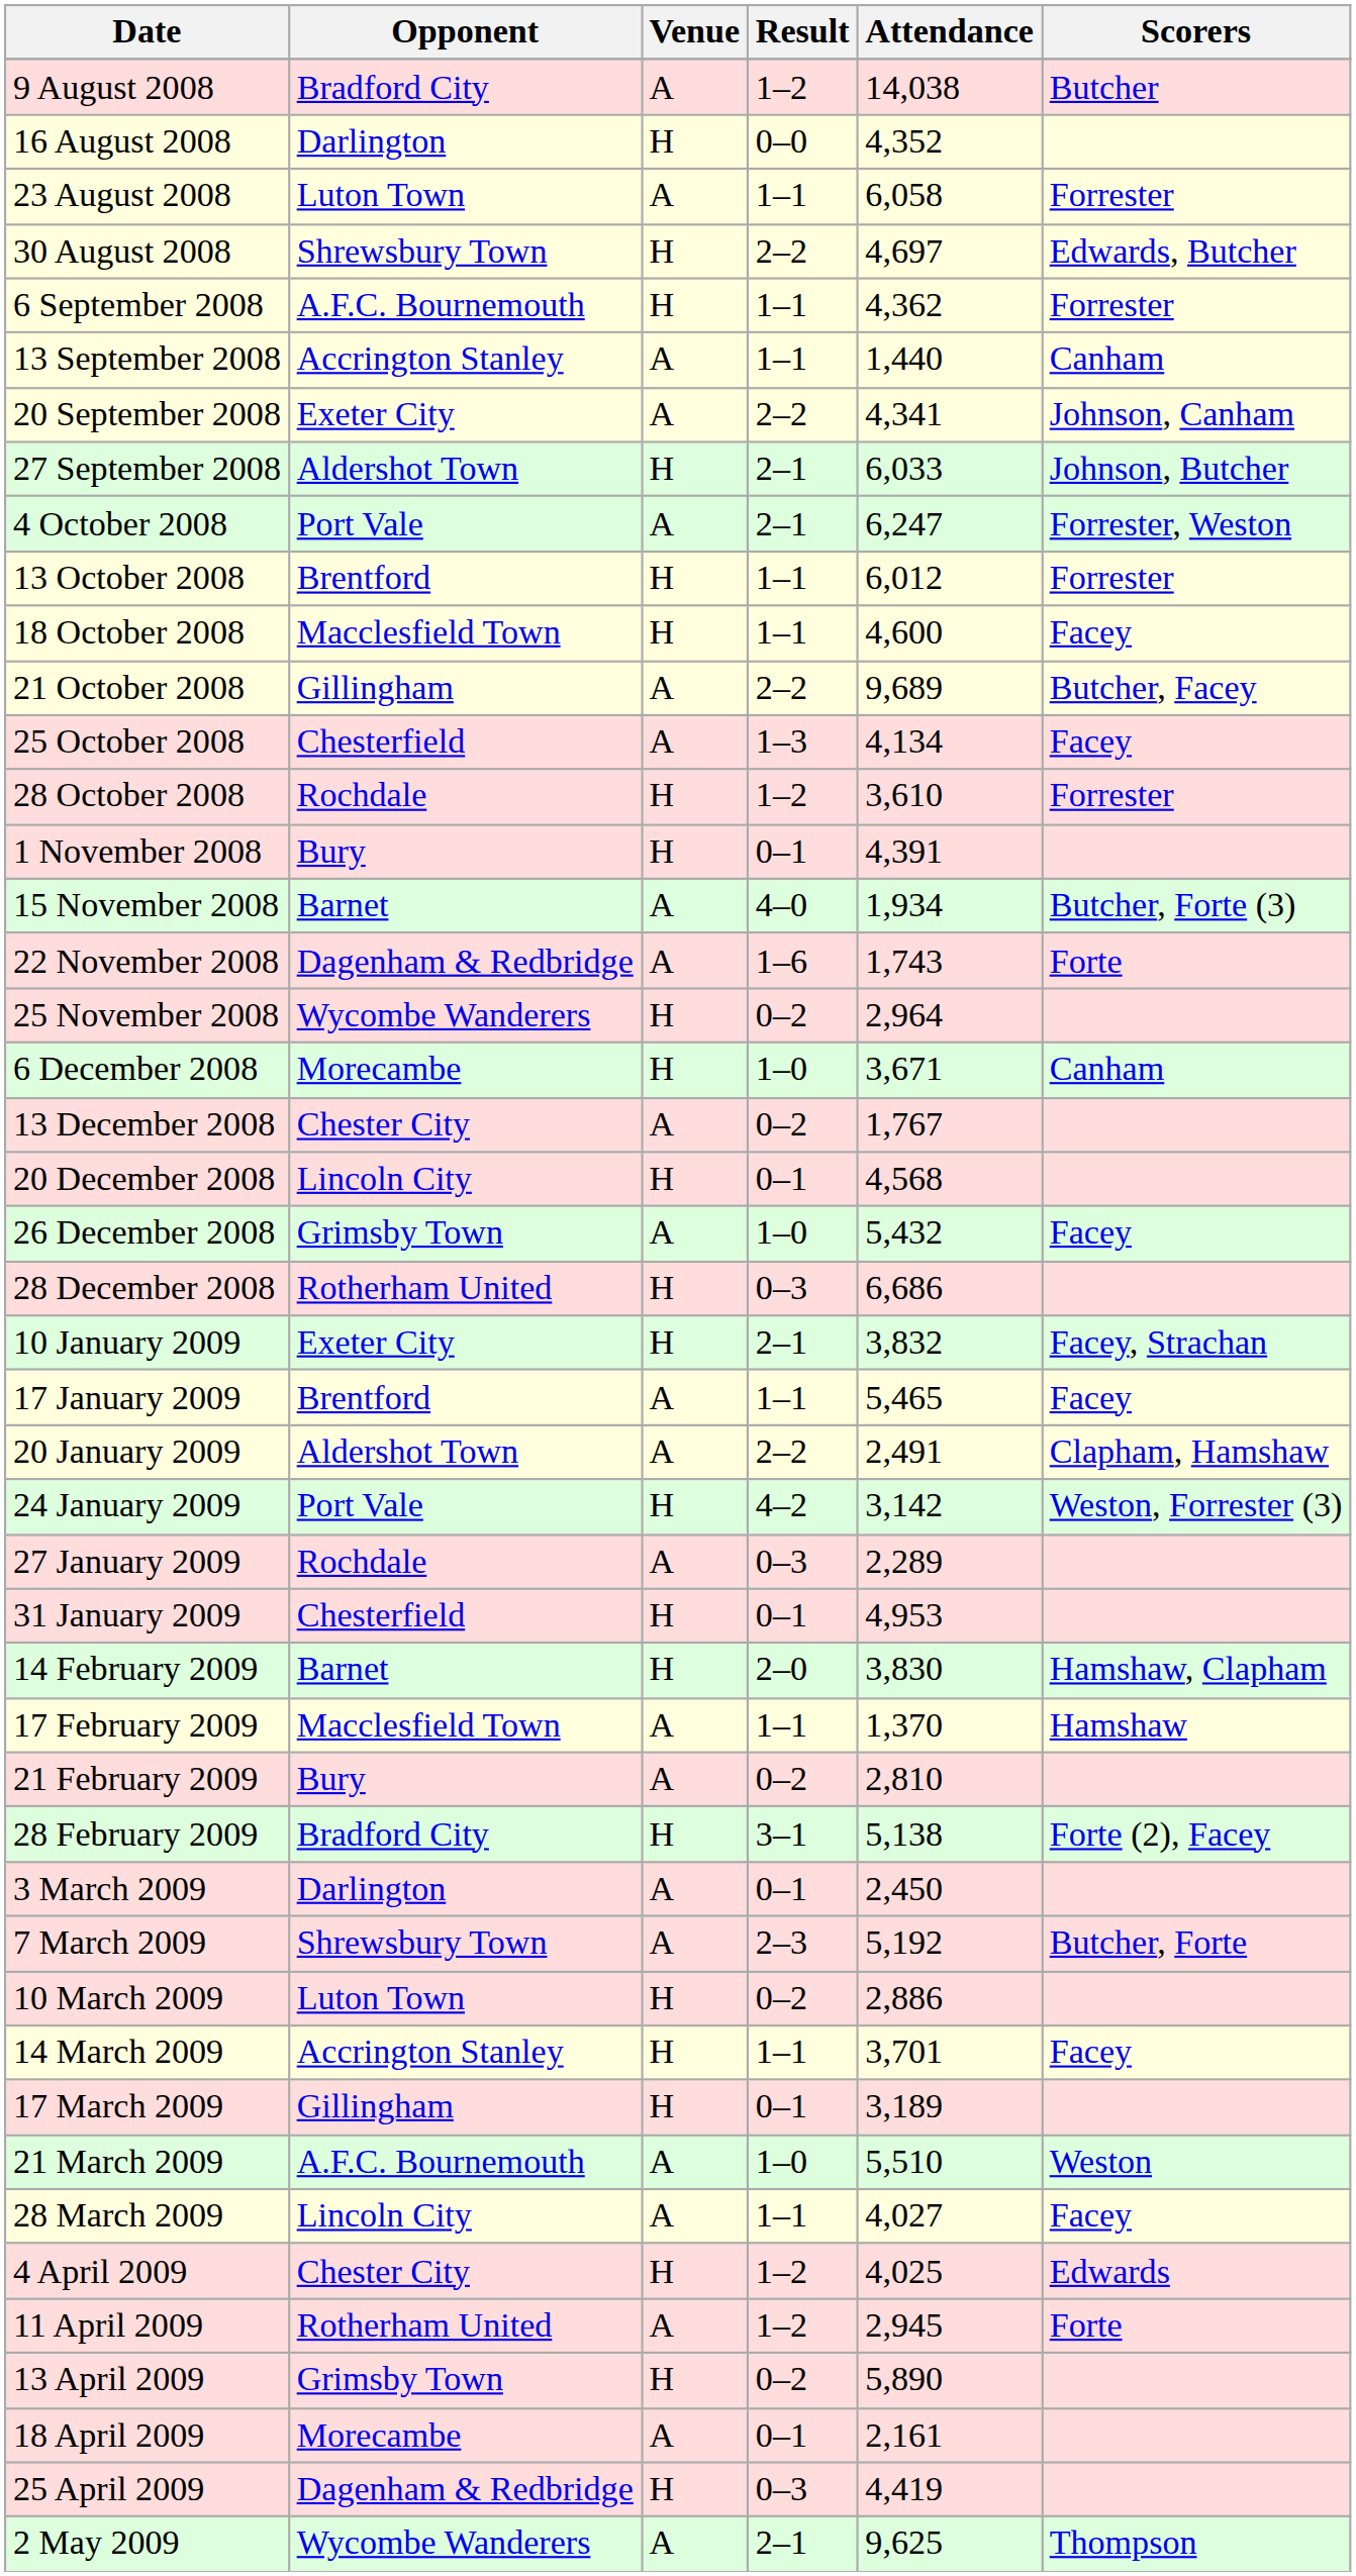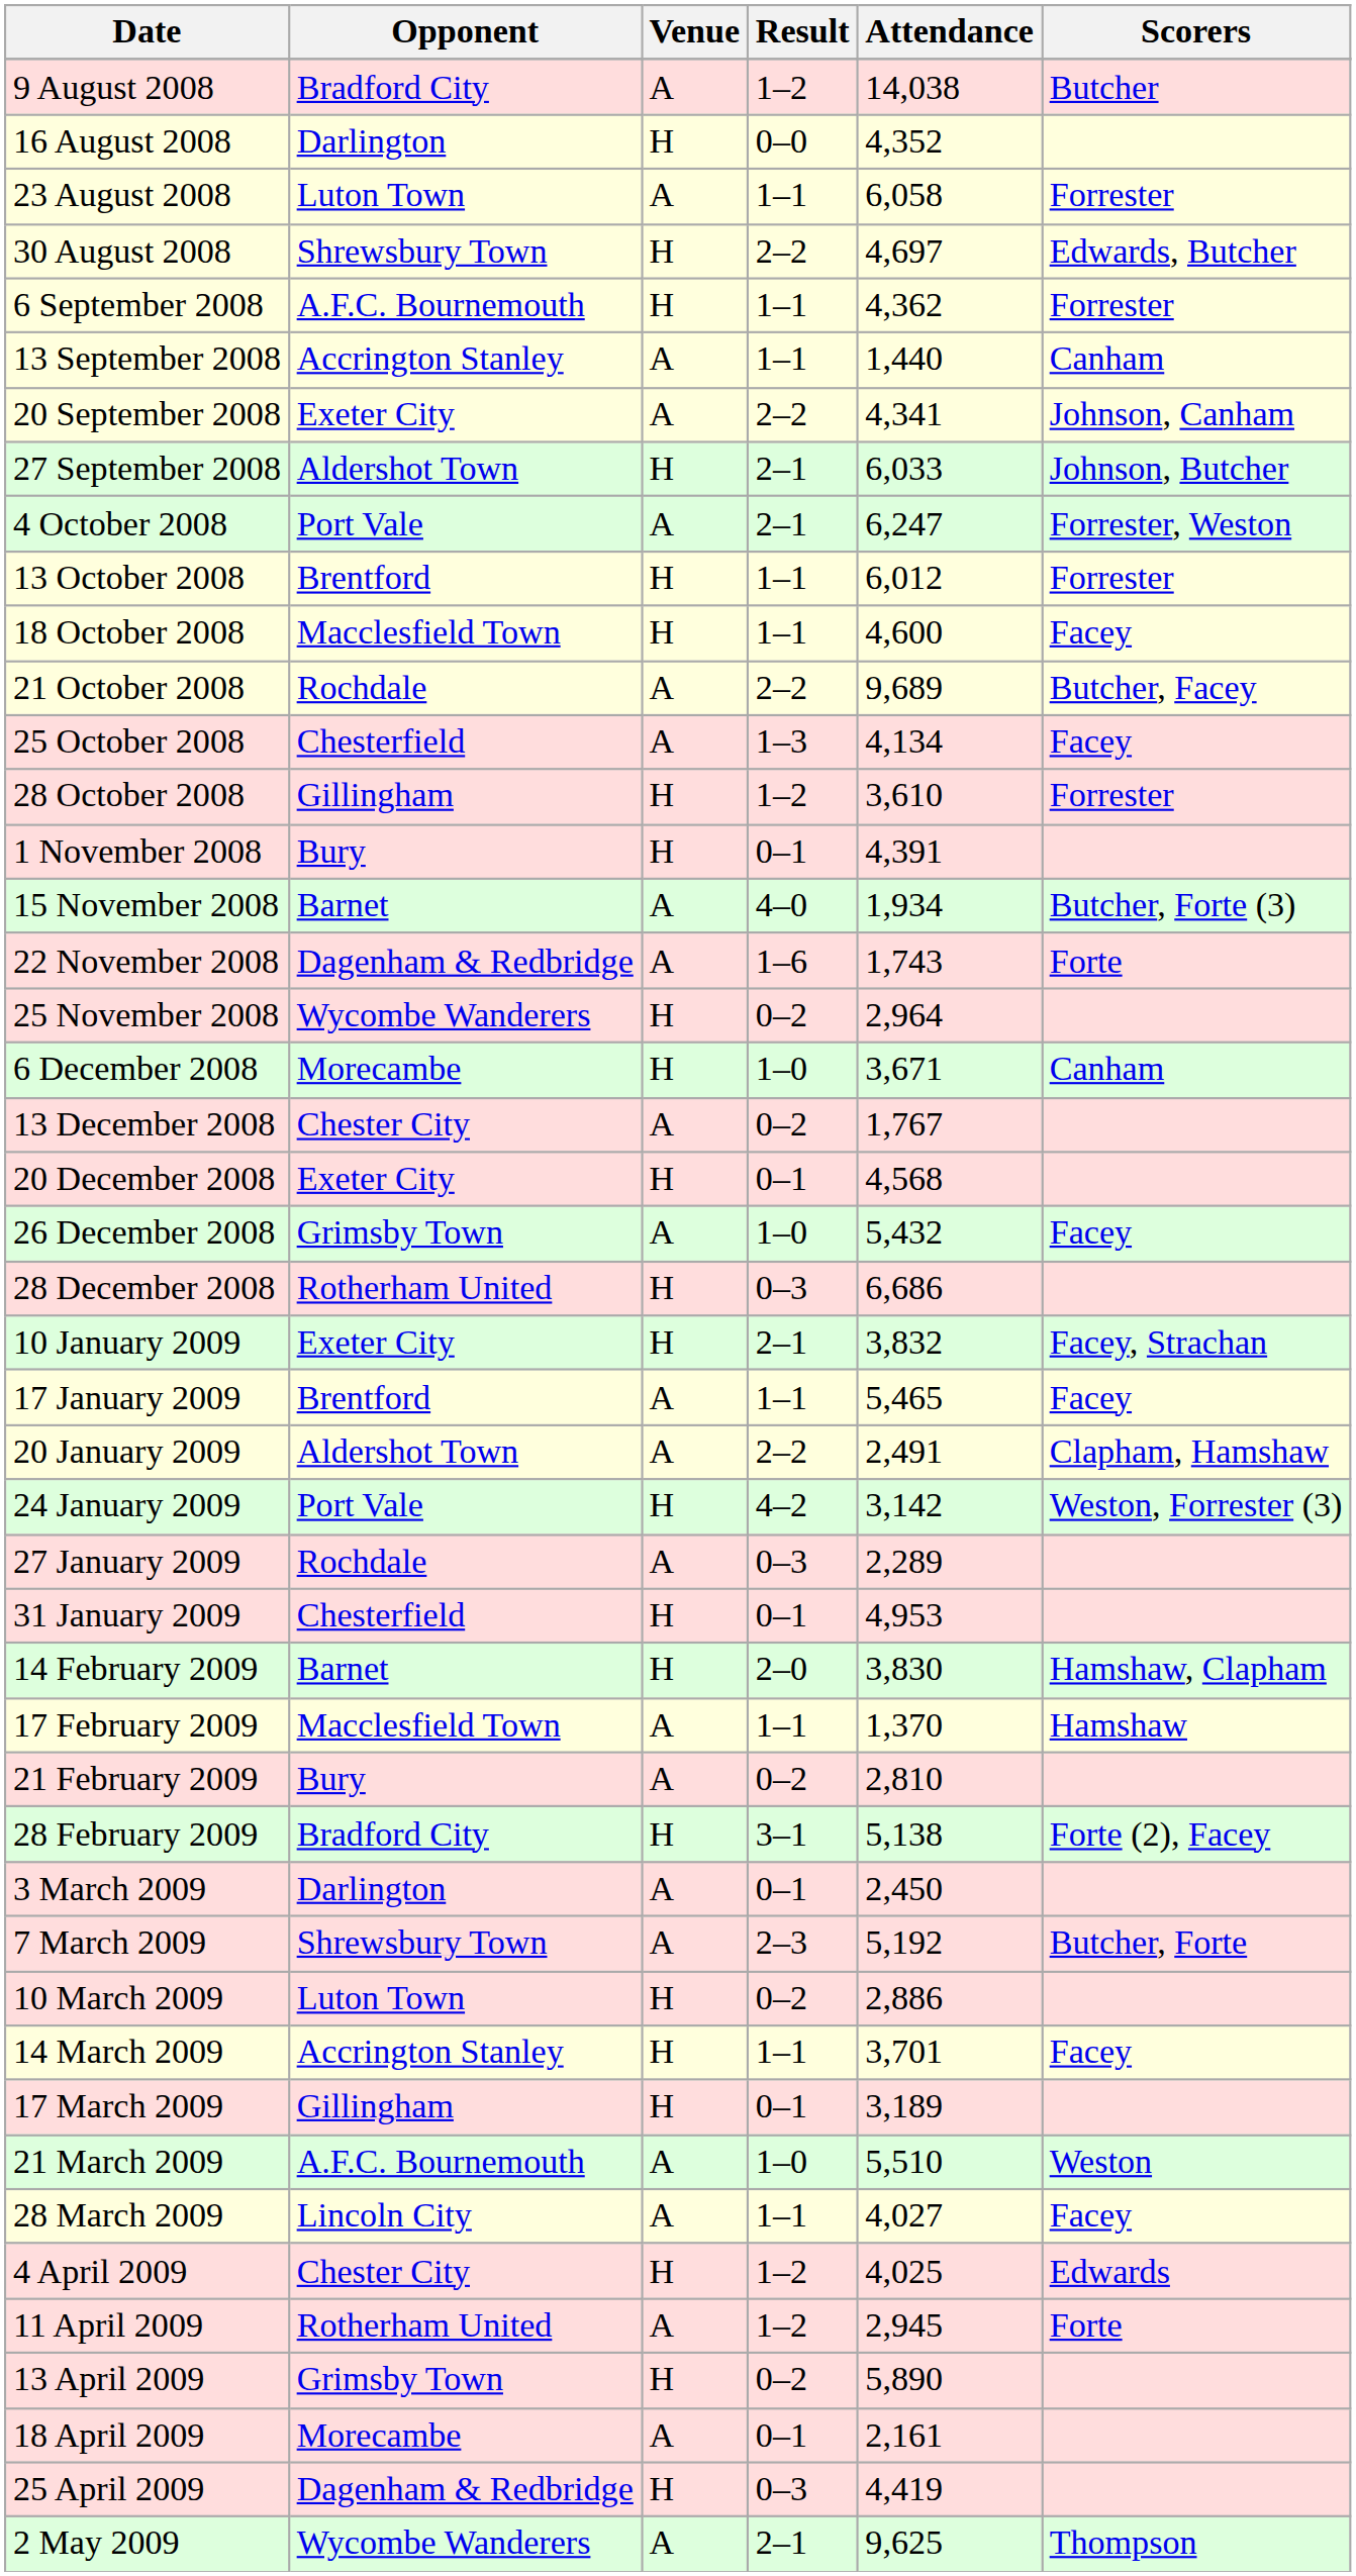21 October 2008 | Opponent: Gillingham -> Rochdale
28 October 2008 | Opponent: Rochdale -> Gillingham
20 December 2008 | Opponent: Lincoln City -> Exeter City
